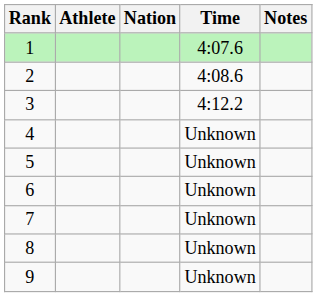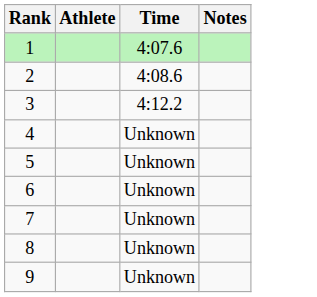- column: Nation
